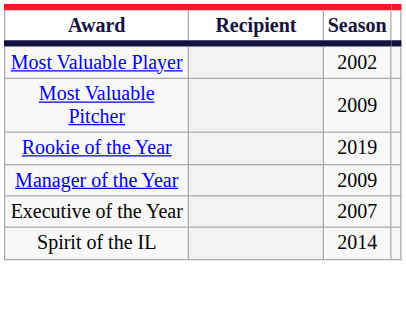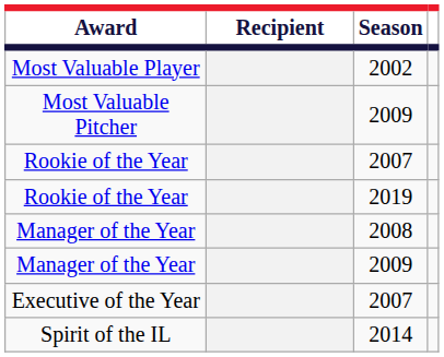+ row: Rookie of the Year | 2007
+ row: Manager of the Year | 2008
